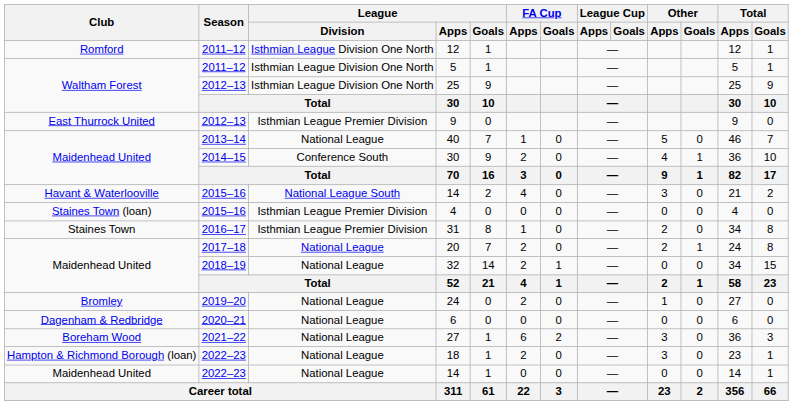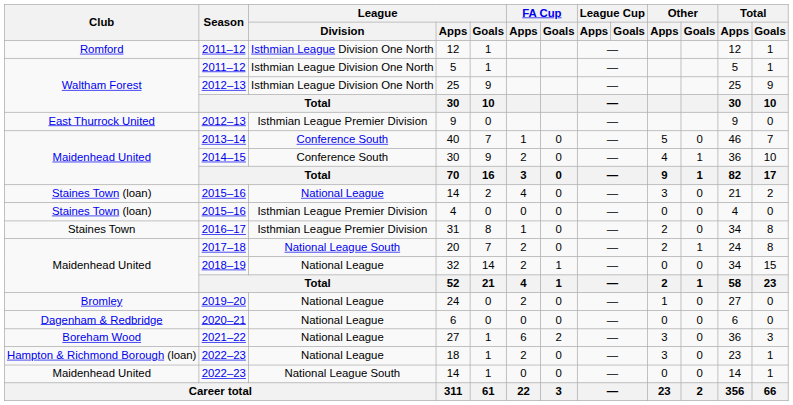40 | League / Division: National League -> Conference South
2015–16 / 14 | Club: Havant & Waterlooville -> Staines Town (loan)
2015–16 / 14 | League / Division: National League South -> National League
20 | League / Division: National League -> National League South
2022–23 / 14 | League / Division: National League -> National League South
